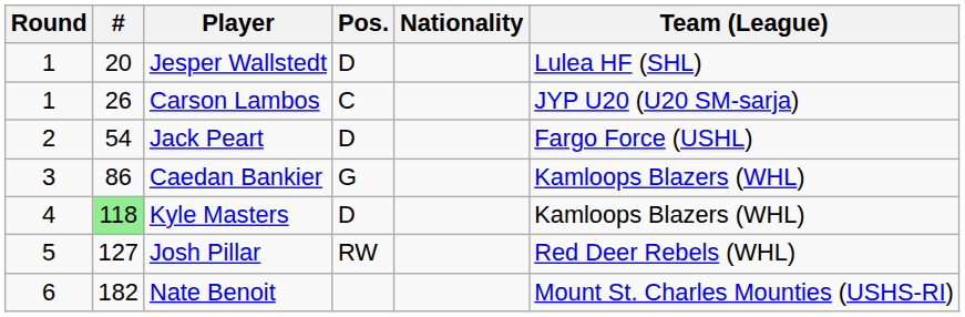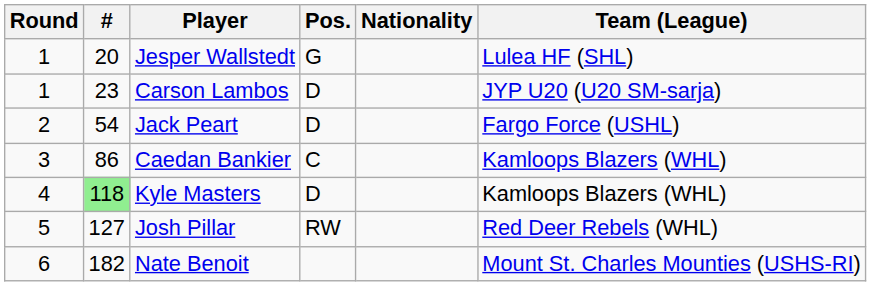Jesper Wallstedt | Pos.: D -> G
Carson Lambos | #: 26 -> 23
Carson Lambos | Pos.: C -> D
Caedan Bankier | Pos.: G -> C
